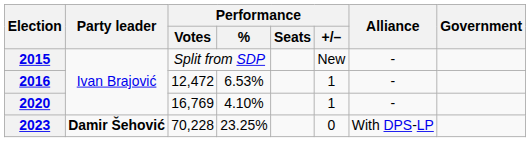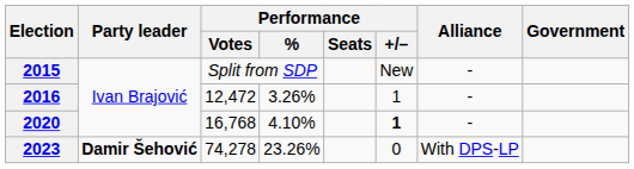2016 | Performance / %: 6.53% -> 3.26%
2020 | Performance / Votes: 16,769 -> 16,768
2020 | Performance / +/–: normal -> bold
2023 | Performance / Votes: 70,228 -> 74,278
2023 | Performance / %: 23.25% -> 23.26%
